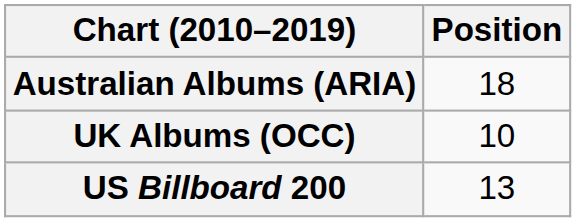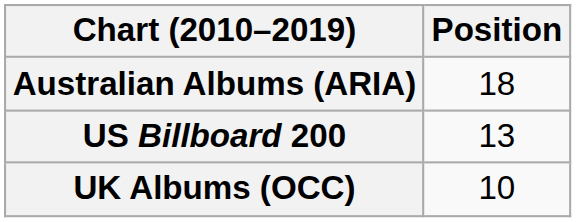rows swapped: UK Albums (OCC) <-> US Billboard 200
